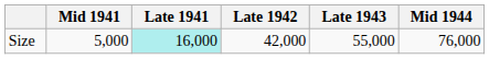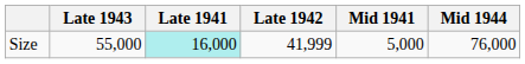columns swapped: Mid 1941 <-> Late 1943
Size | Late 1942: 42,000 -> 41,999
